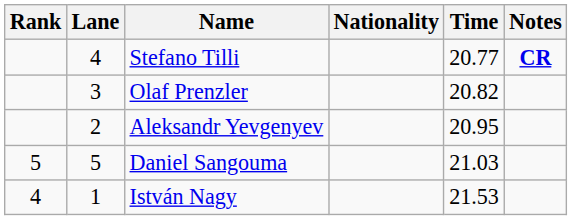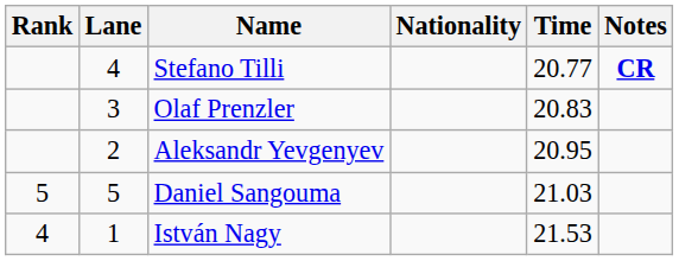Olaf Prenzler | Time: 20.82 -> 20.83
